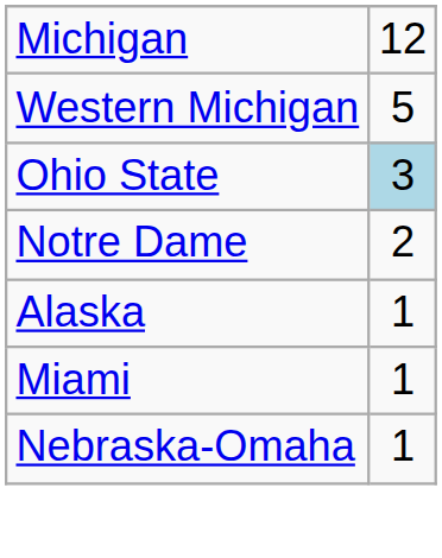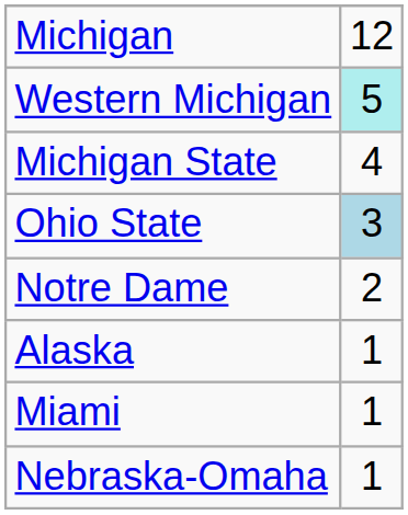Western Michigan | column 2: no background -> paleturquoise background
+ row: Michigan State | 4
